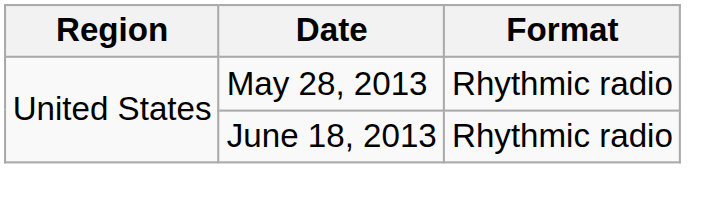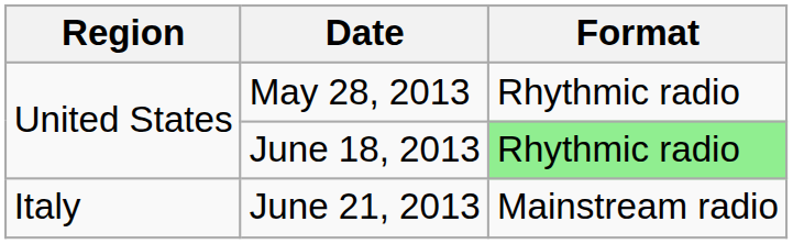June 18, 2013 | Format: no background -> lightgreen background
+ row: Italy | June 21, 2013 | Mainstream radio
